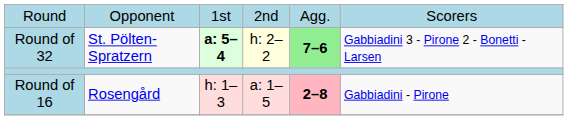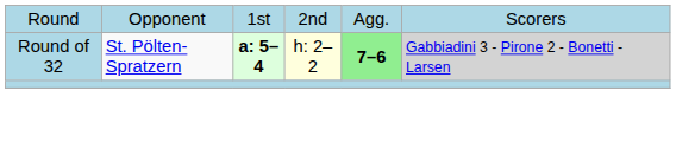Round of 32 | column 6: no background -> lightgrey background
- row: Round of 16 | Rosengård | h: 1–3 | a: 1–5 | 2–8 | Gabbiadini - Pirone
